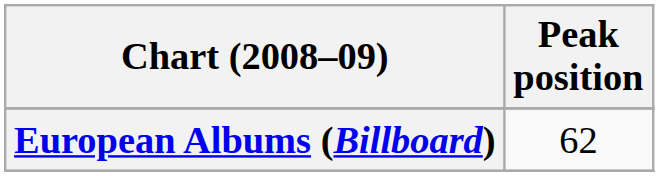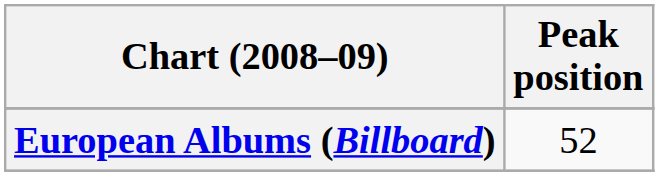European Albums (Billboard) | Peak position: 62 -> 52
